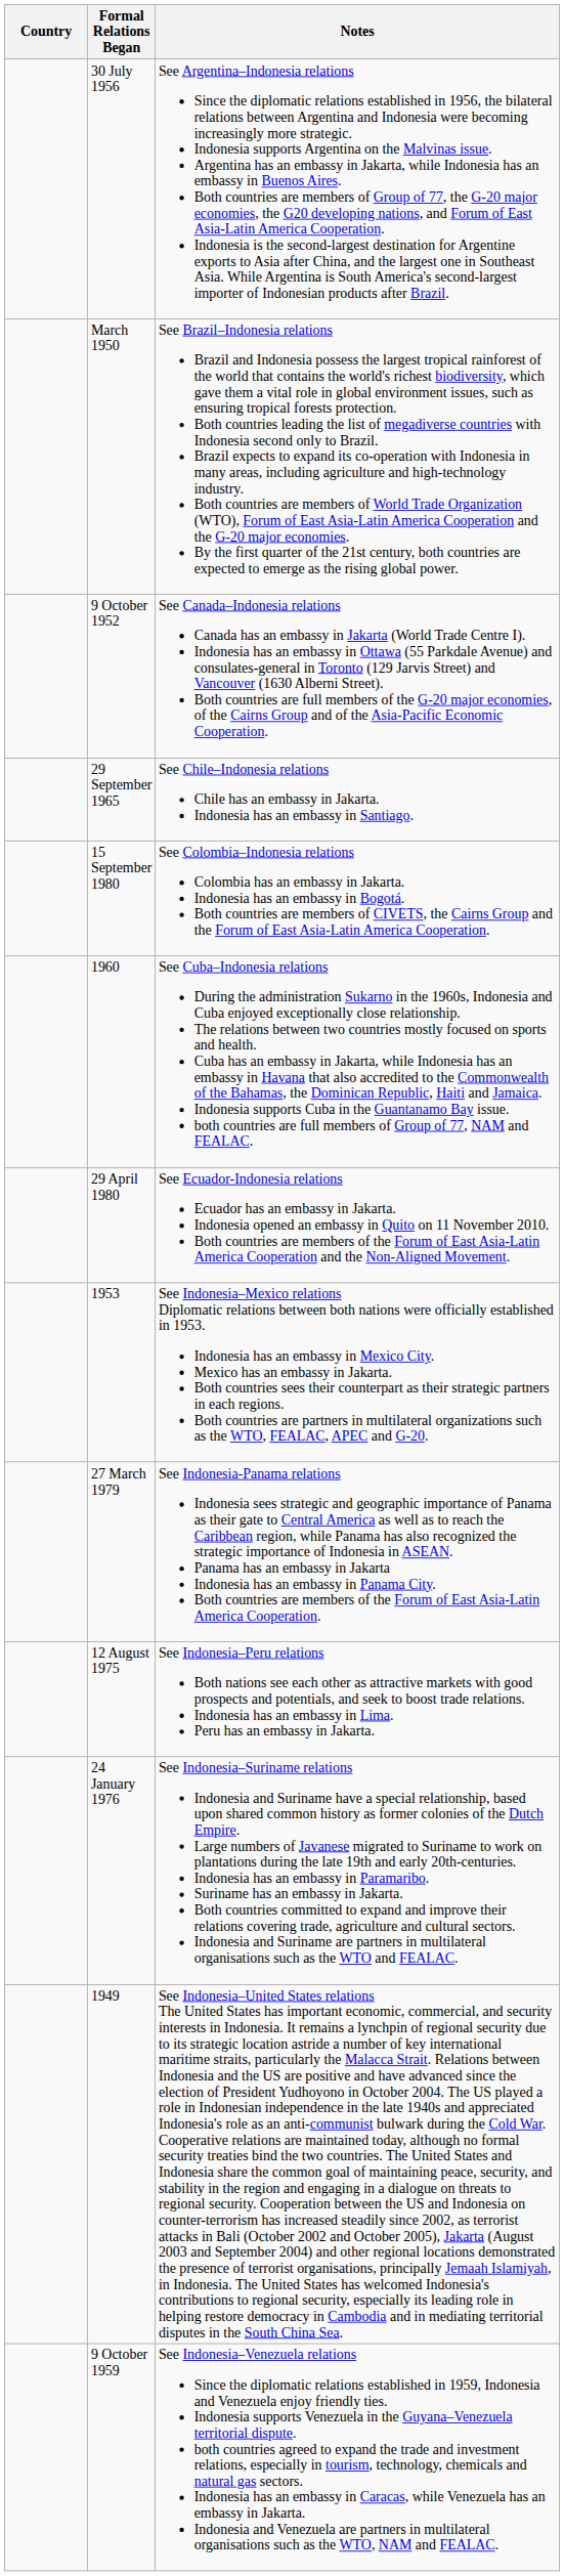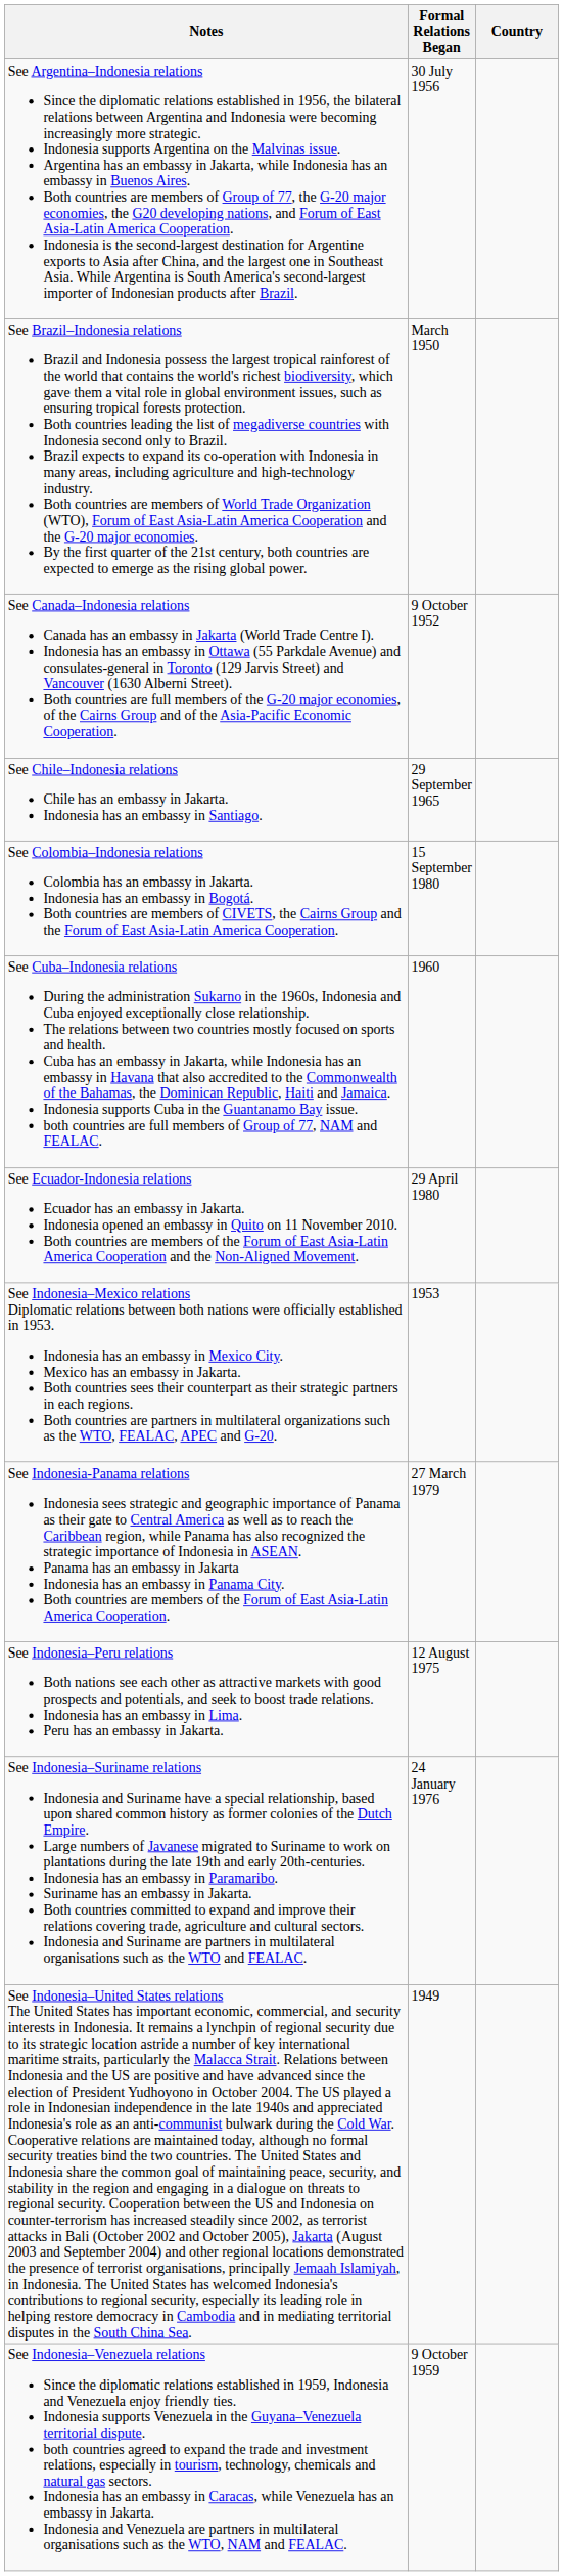columns swapped: Country <-> Notes
